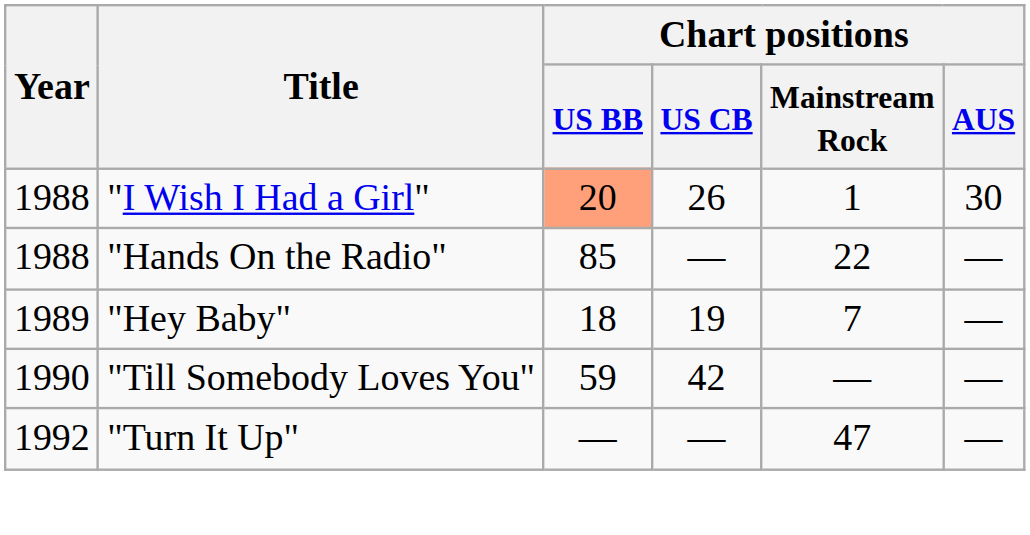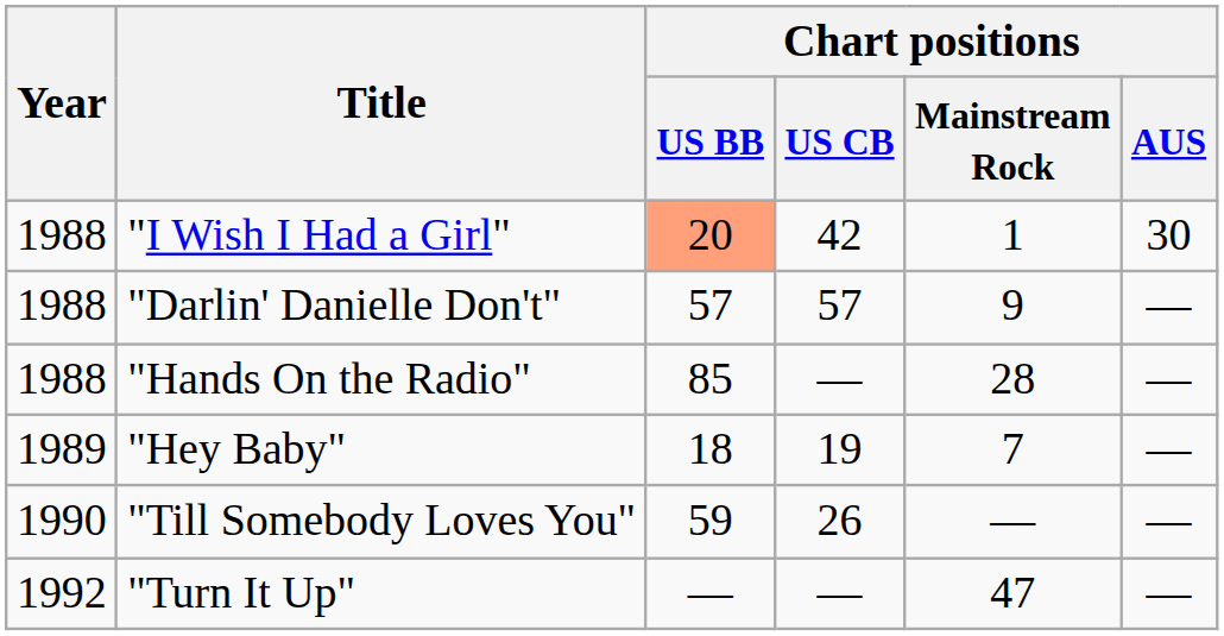"I Wish I Had a Girl" | Chart positions / US CB: 26 -> 42
+ row: 1988 | "Darlin' Danielle Don't" | 57 | 57 | 9 | —
"Hands On the Radio" | Chart positions / Mainstream Rock: 22 -> 28
"Till Somebody Loves You" | Chart positions / US CB: 42 -> 26
